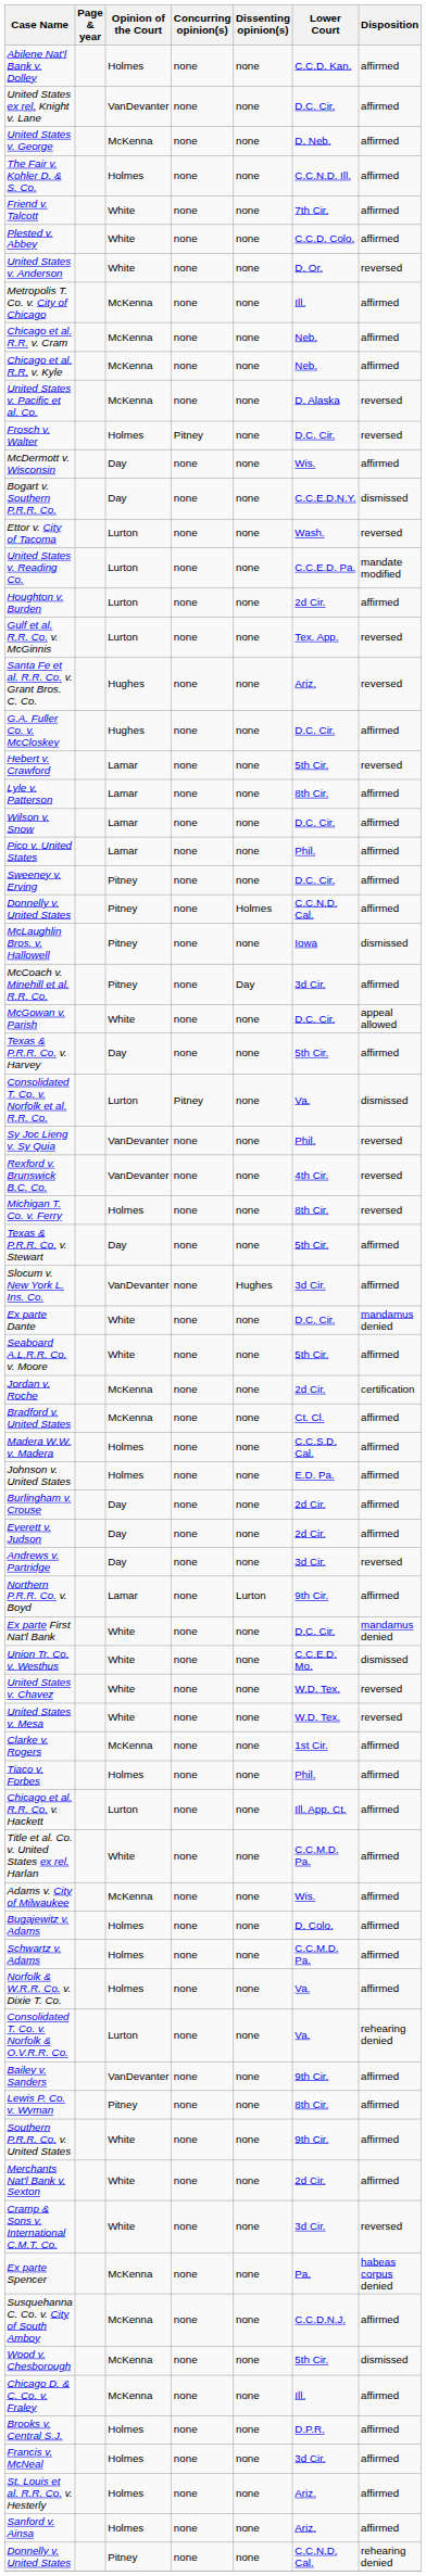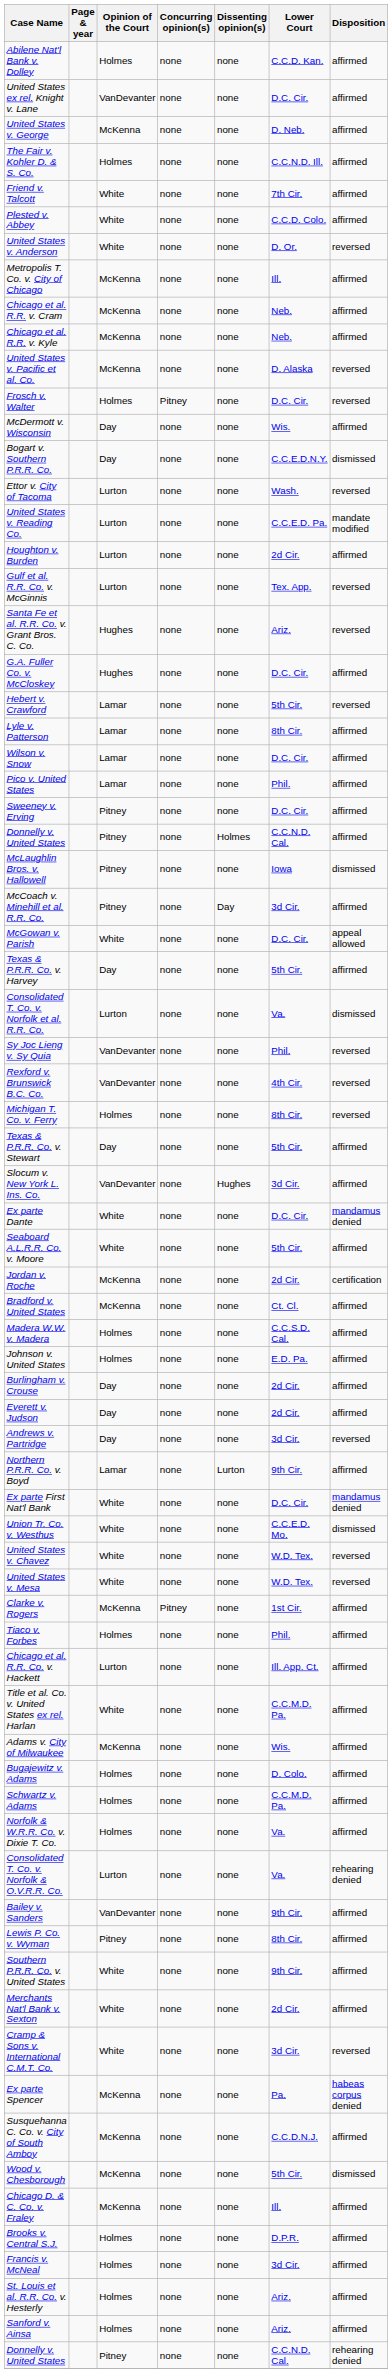Consolidated T. Co. v. Norfolk et al. R.R. Co. | Concurring opinion(s): Pitney -> none
Clarke v. Rogers | Concurring opinion(s): none -> Pitney
